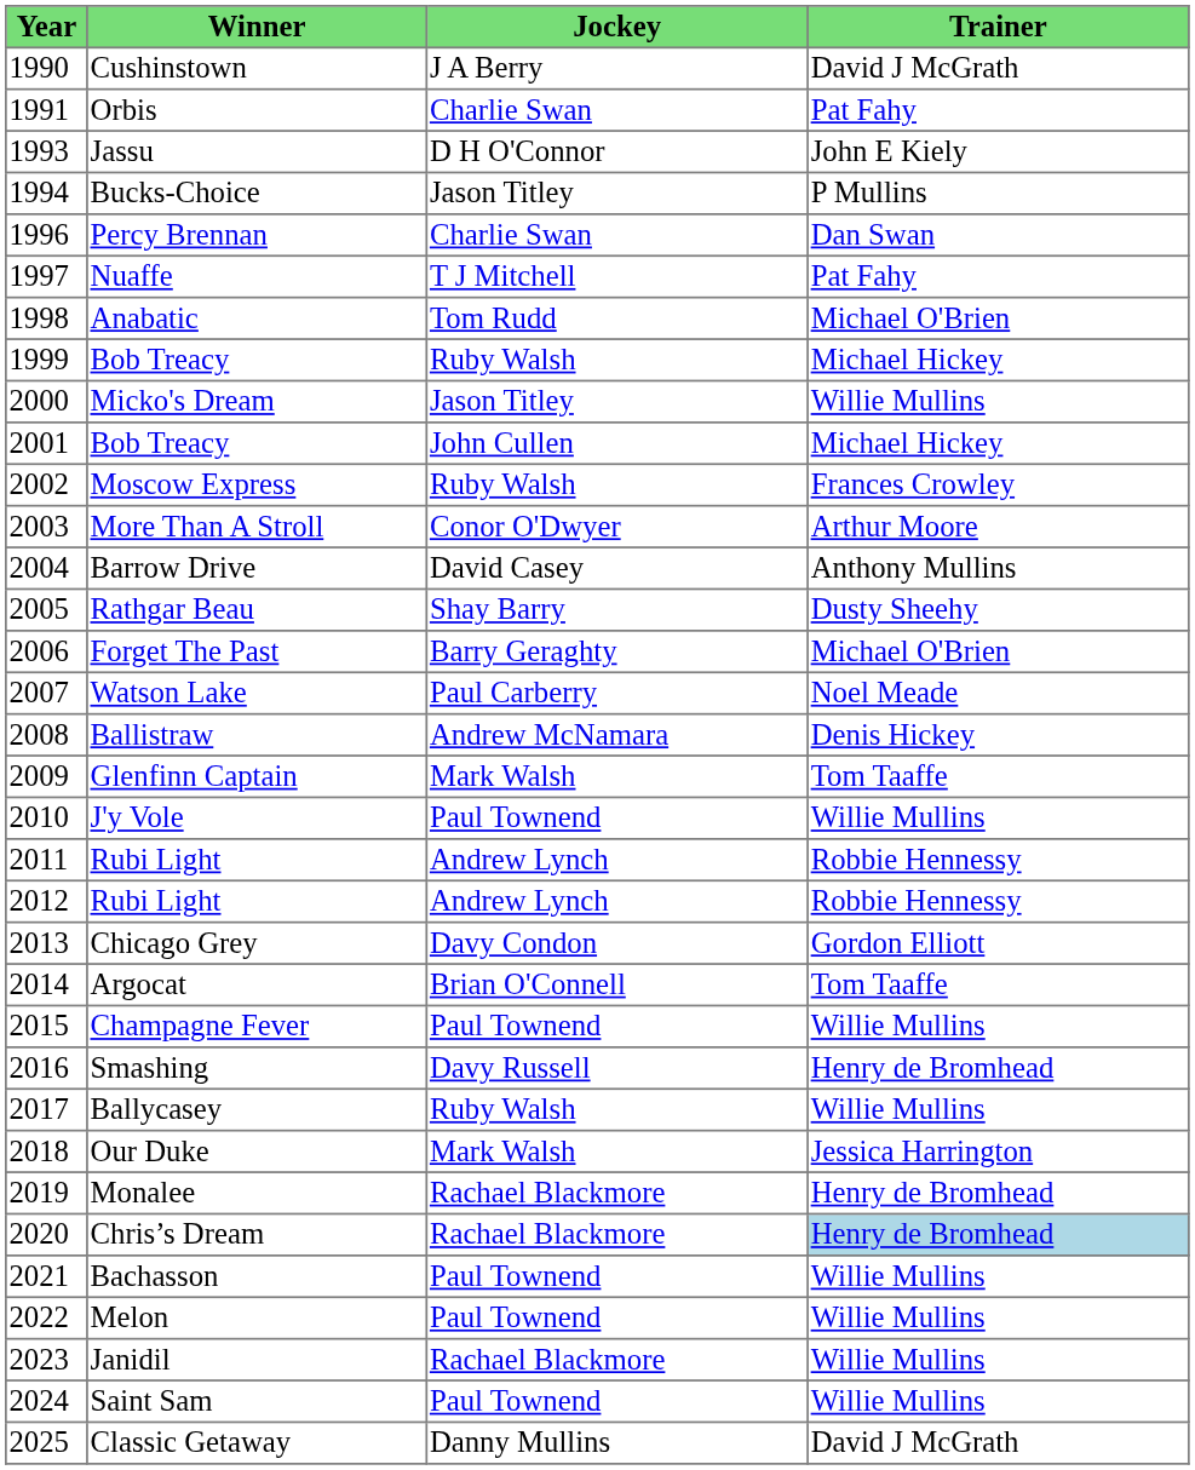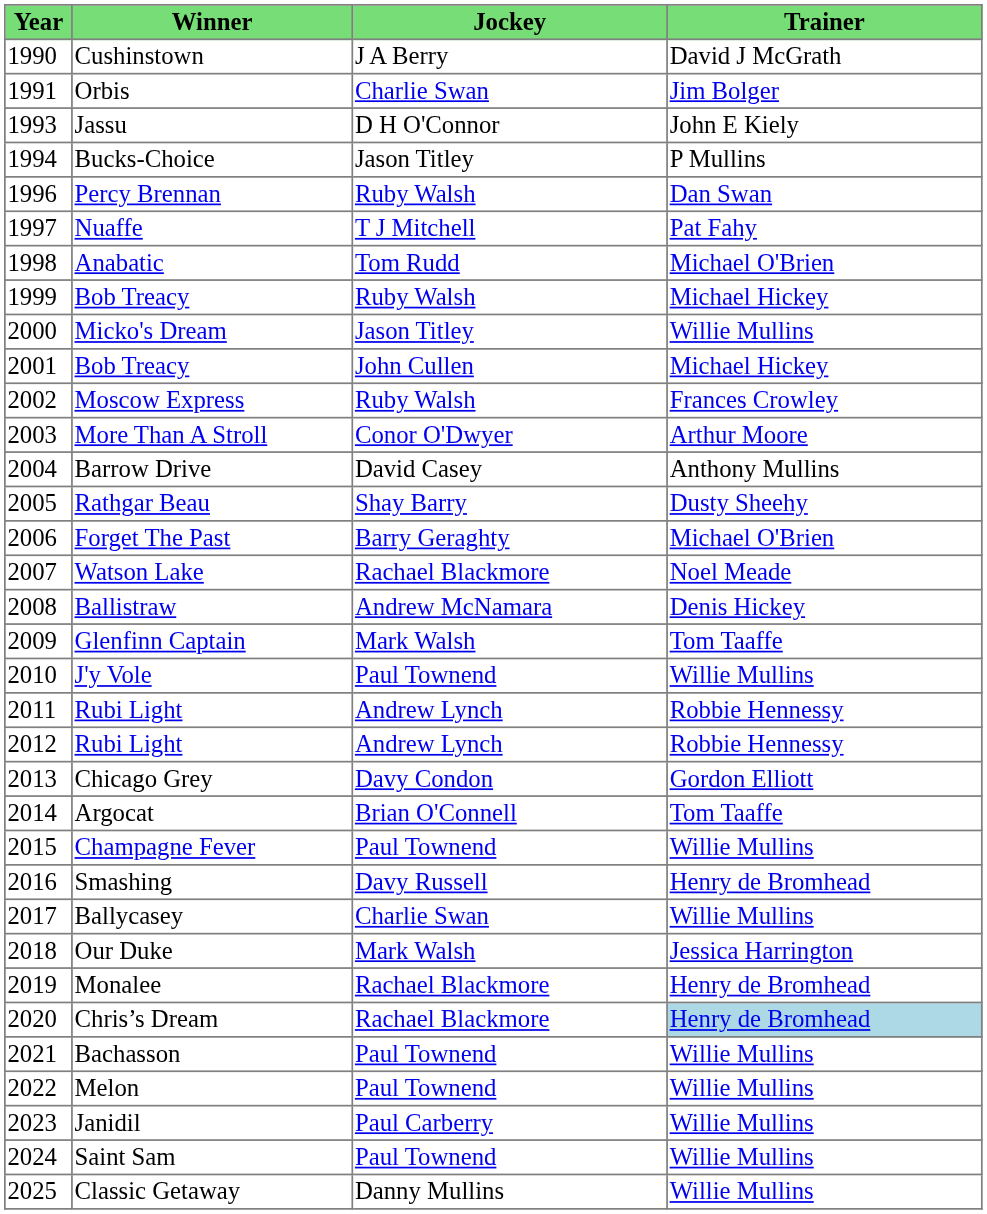Orbis | Trainer: Pat Fahy -> Jim Bolger
Percy Brennan | Jockey: Charlie Swan -> Ruby Walsh
Watson Lake | Jockey: Paul Carberry -> Rachael Blackmore
Ballycasey | Jockey: Ruby Walsh -> Charlie Swan
Janidil | Jockey: Rachael Blackmore -> Paul Carberry
Classic Getaway | Trainer: David J McGrath -> Willie Mullins
